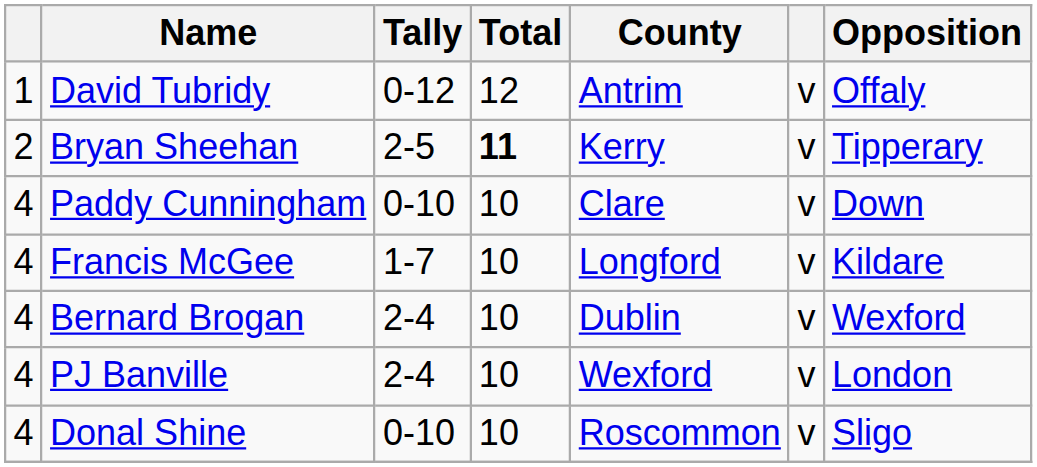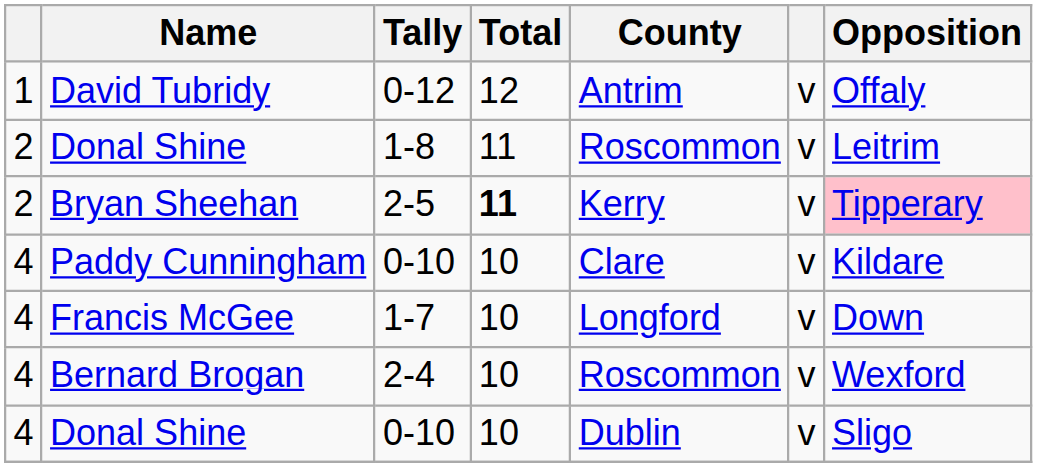+ row: 2 | Donal Shine | 1-8 | 11 | Roscommon | v | Leitrim
Bryan Sheehan | Opposition: no background -> pink background
Paddy Cunningham | Opposition: Down -> Kildare
Francis McGee | Opposition: Kildare -> Down
Bernard Brogan | County: Dublin -> Roscommon
- row: 4 | PJ Banville | 2-4 | 10 | Wexford | v | London
Donal Shine / 0-10 | County: Roscommon -> Dublin
